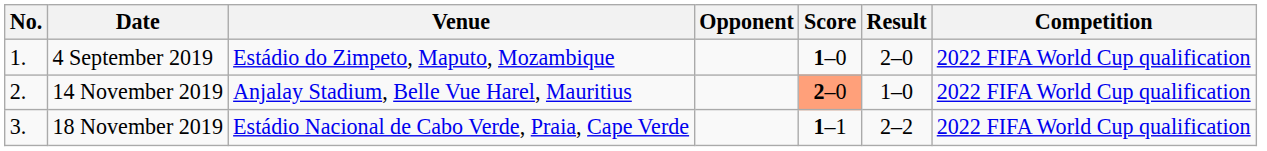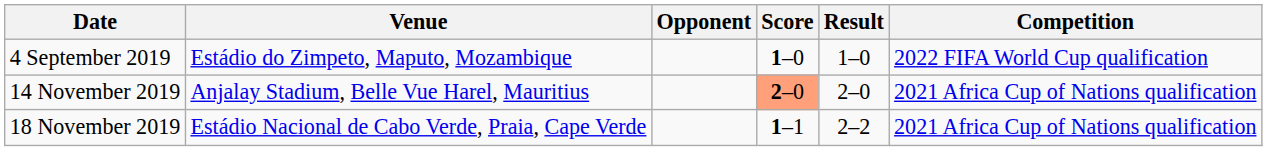- column: No. | 1. | 2. | 3.
4 September 2019 | Result: 2–0 -> 1–0
14 November 2019 | Result: 1–0 -> 2–0
14 November 2019 | Competition: 2022 FIFA World Cup qualification -> 2021 Africa Cup of Nations qualification
18 November 2019 | Competition: 2022 FIFA World Cup qualification -> 2021 Africa Cup of Nations qualification
